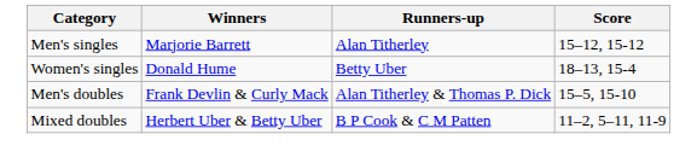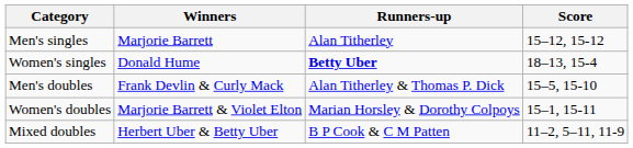Women's singles | Runners-up: normal -> bold
+ row: Women's doubles | Marjorie Barrett & Violet Elton | Marian Horsley & Dorothy Colpoys | 15–1, 15-11
